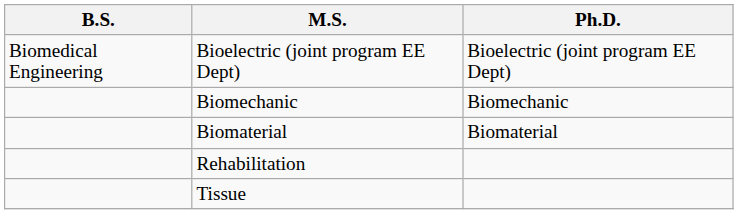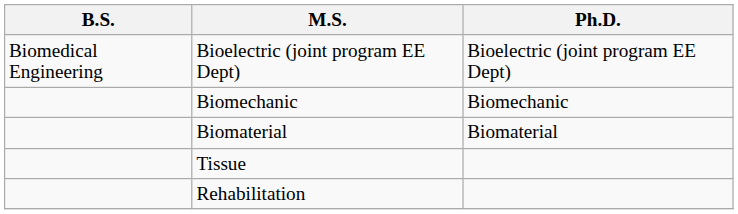rows swapped: Rehabilitation <-> Tissue
